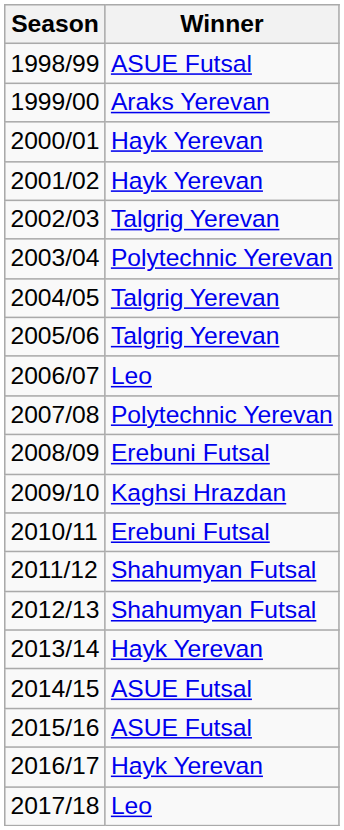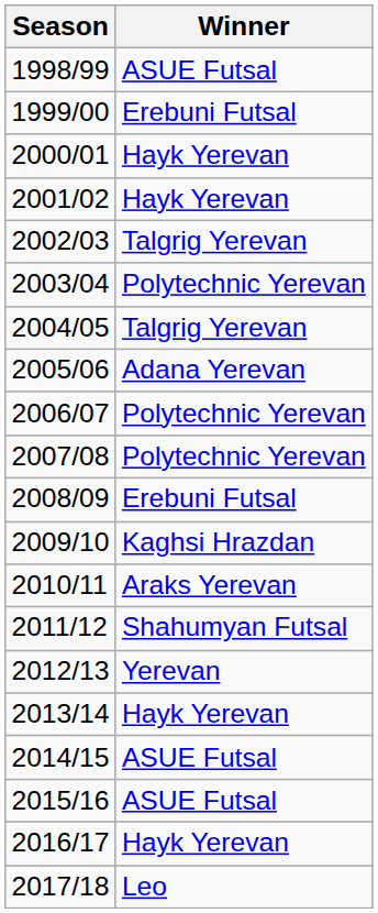1999/00 | Winner: Araks Yerevan -> Erebuni Futsal
2005/06 | Winner: Talgrig Yerevan -> Adana Yerevan
2006/07 | Winner: Leo -> Polytechnic Yerevan
2010/11 | Winner: Erebuni Futsal -> Araks Yerevan
2012/13 | Winner: Shahumyan Futsal -> Yerevan
